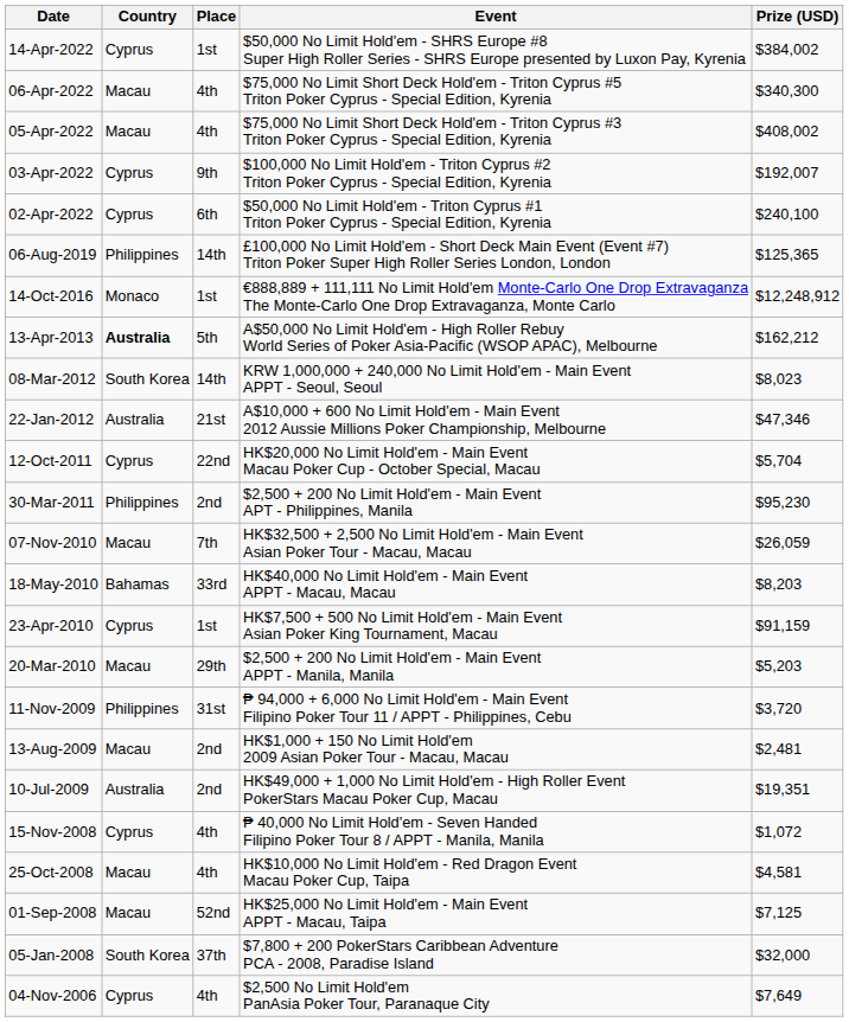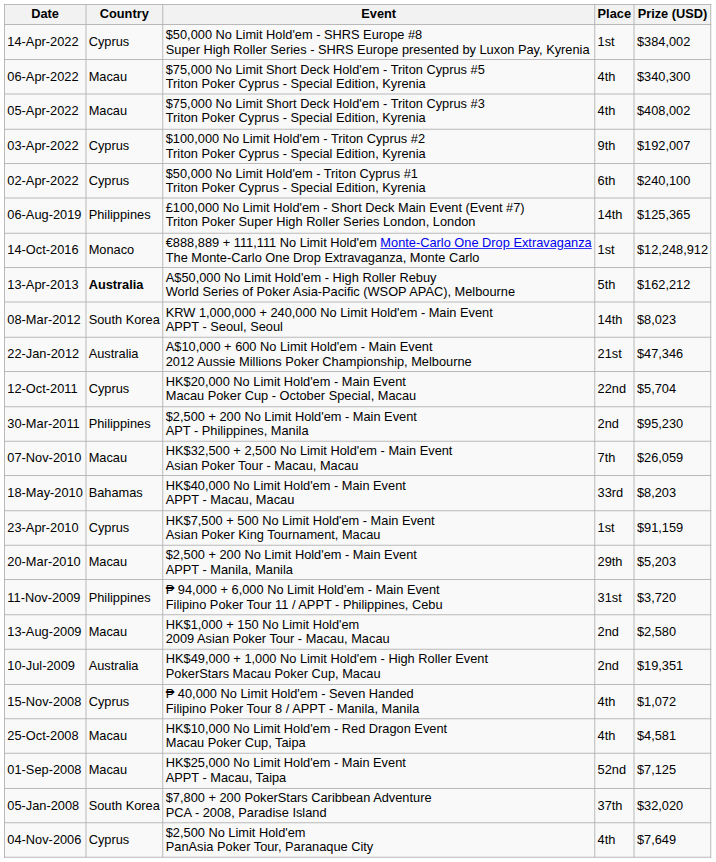columns swapped: Event <-> Place
13-Aug-2009 | Prize (USD): $2,481 -> $2,580
05-Jan-2008 | Prize (USD): $32,000 -> $32,020
